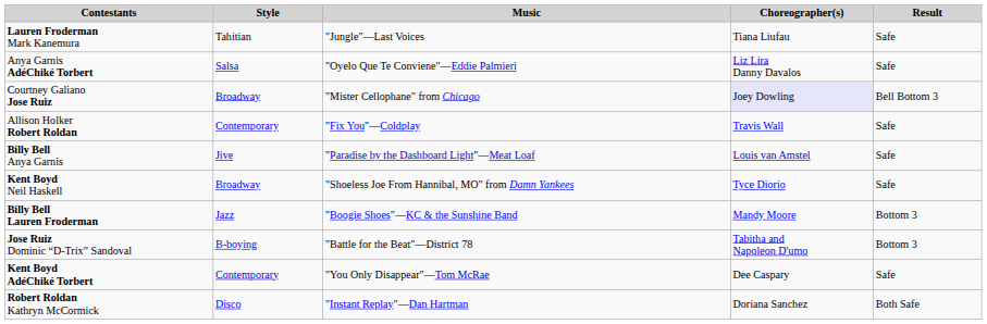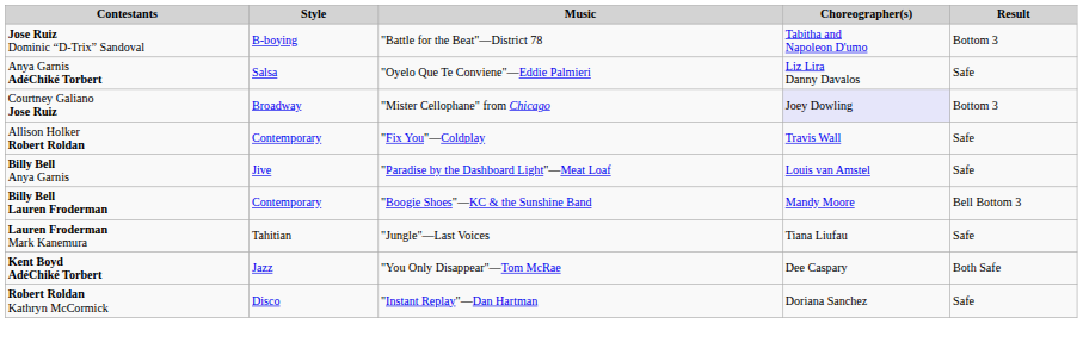rows swapped: Lauren Froderman Mark Kanemura <-> Jose Ruiz Dominic “D-Trix” Sandoval
Courtney Galiano Jose Ruiz | Result: Bell Bottom 3 -> Bottom 3
- row: Kent Boyd Neil Haskell | Broadway | "Shoeless Joe From Hannibal, MO" from Damn Yankees | Tyce Diorio | Safe
Billy Bell Lauren Froderman | Style: Jazz -> Contemporary
Billy Bell Lauren Froderman | Result: Bottom 3 -> Bell Bottom 3
Kent Boyd AdéChiké Torbert | Style: Contemporary -> Jazz
Kent Boyd AdéChiké Torbert | Result: Safe -> Both Safe
Robert Roldan Kathryn McCormick | Result: Both Safe -> Safe
